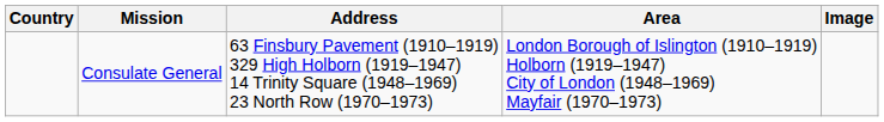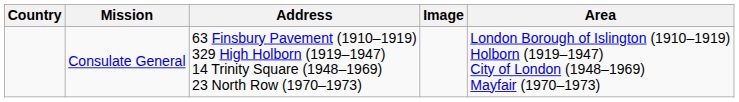columns swapped: Area <-> Image
